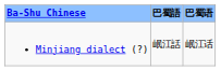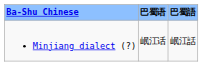columns swapped: 巴蜀语 <-> 巴蜀語
